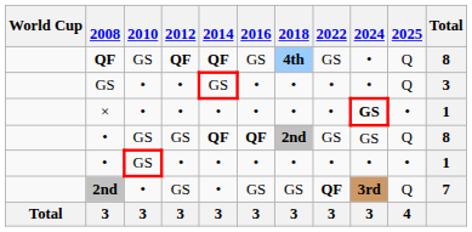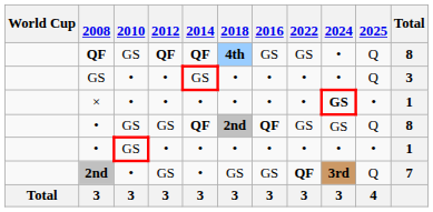columns swapped: 2016 <-> 2018
